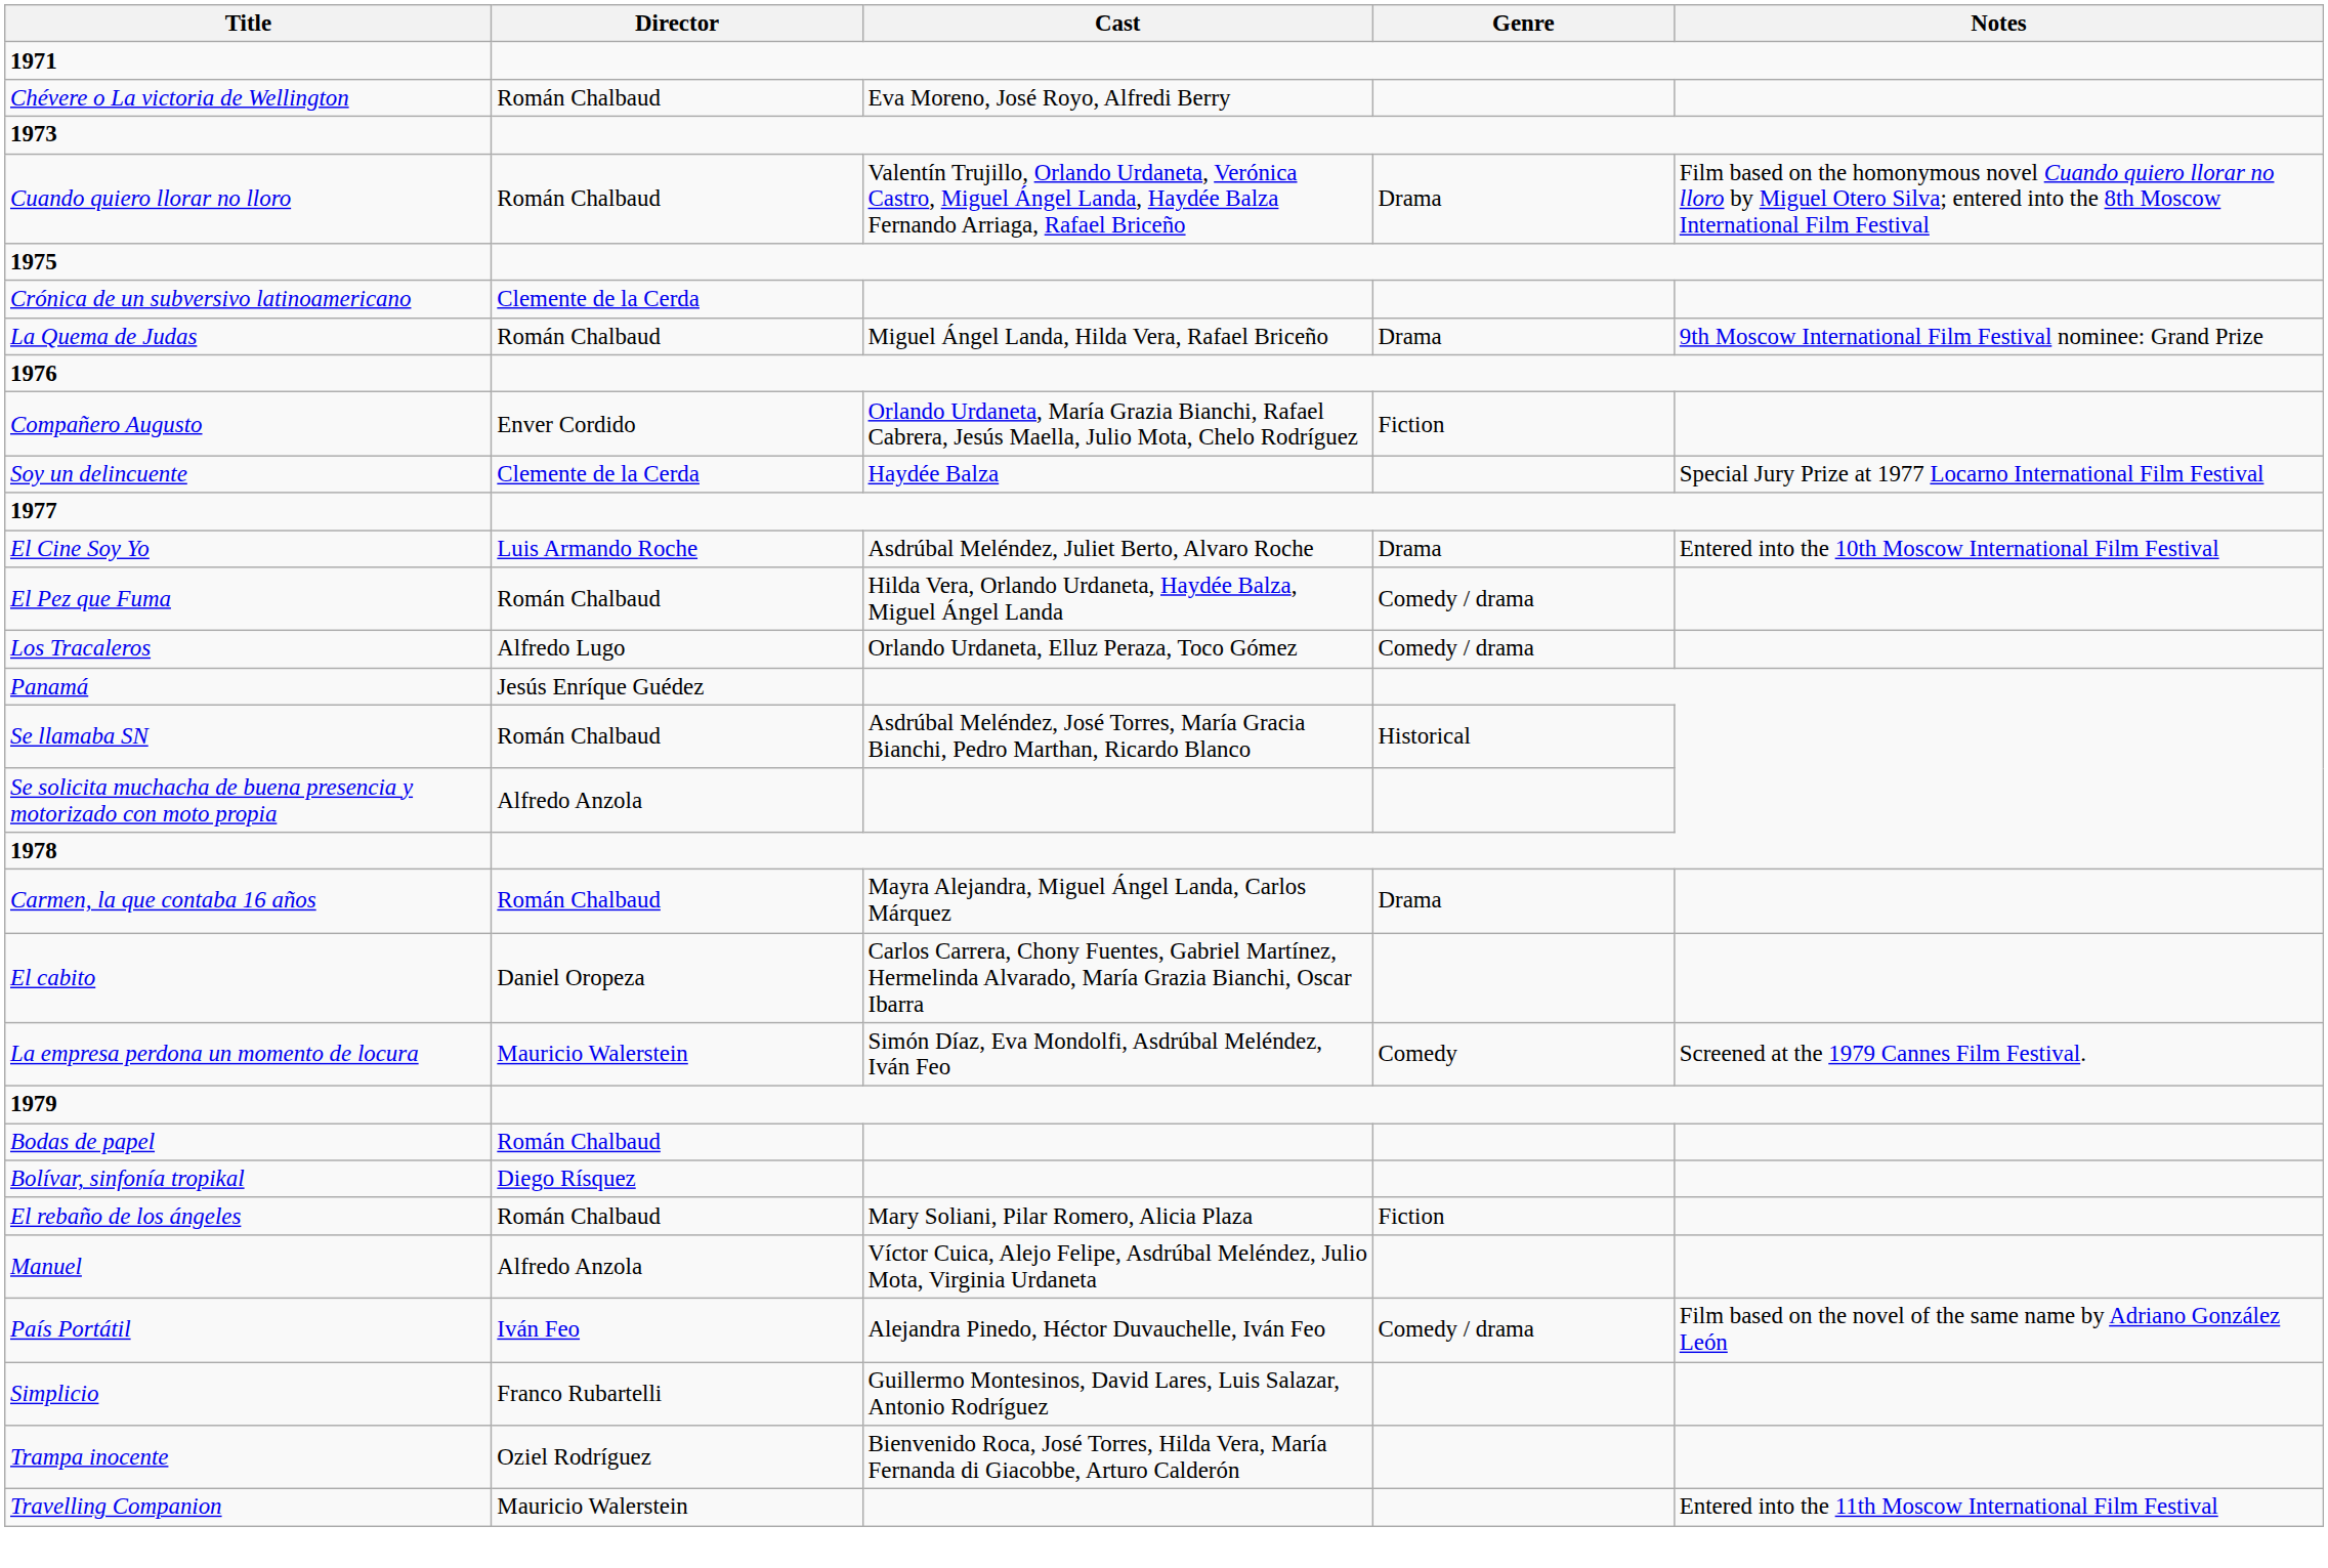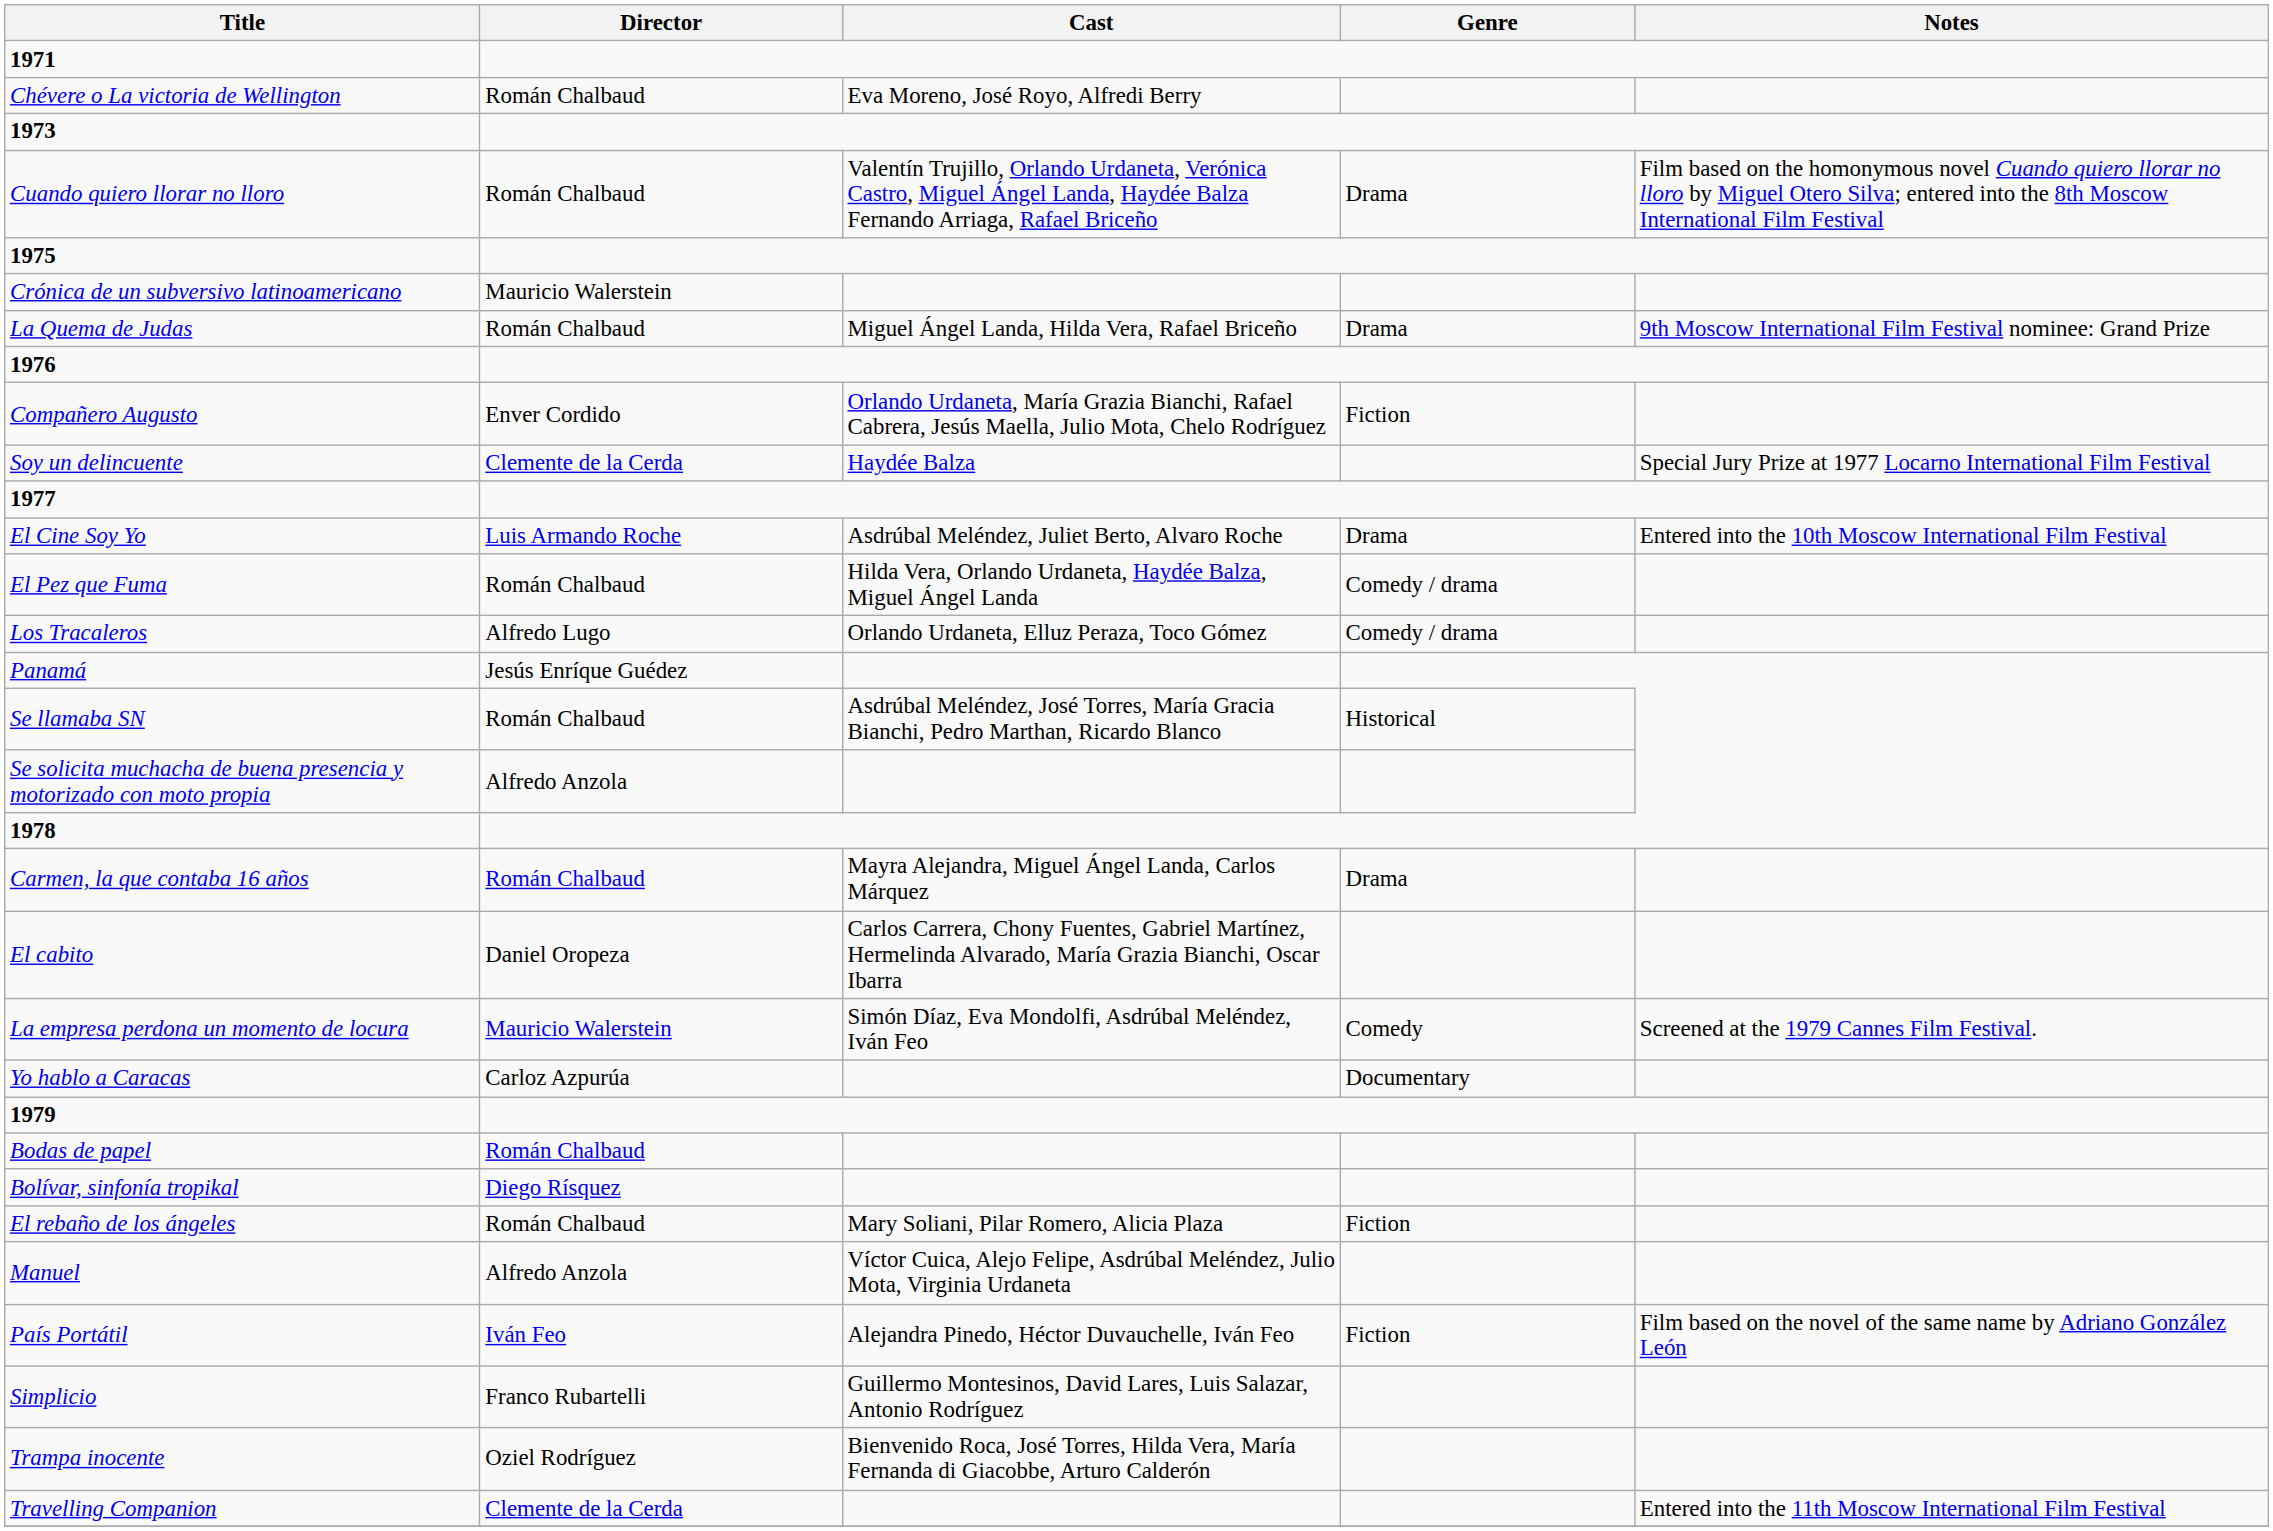Crónica de un subversivo latinoamericano | Director: Clemente de la Cerda -> Mauricio Walerstein
+ row: Yo hablo a Caracas | Carloz Azpurúa | Documentary
País Portátil | Genre: Comedy / drama -> Fiction
Travelling Companion | Director: Mauricio Walerstein -> Clemente de la Cerda
